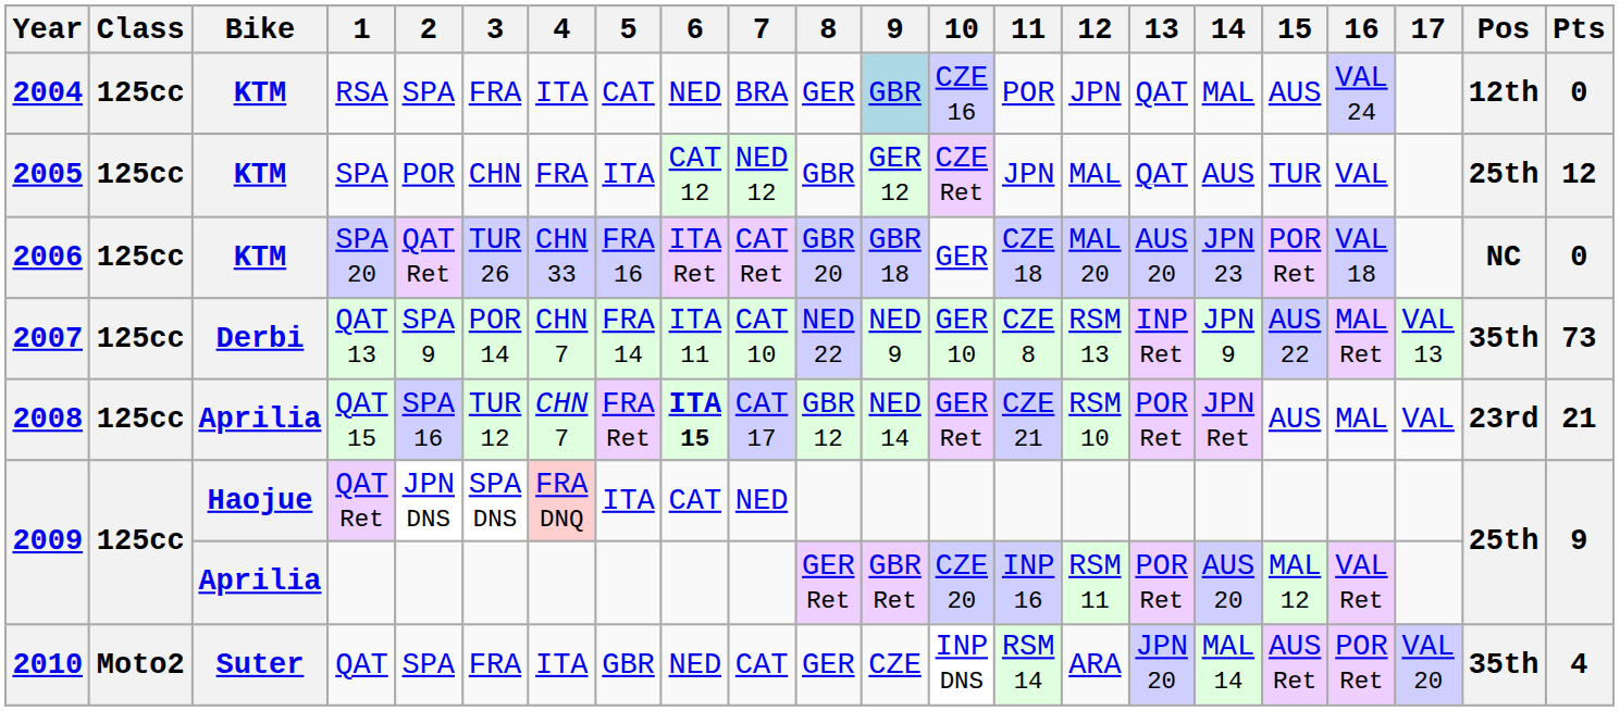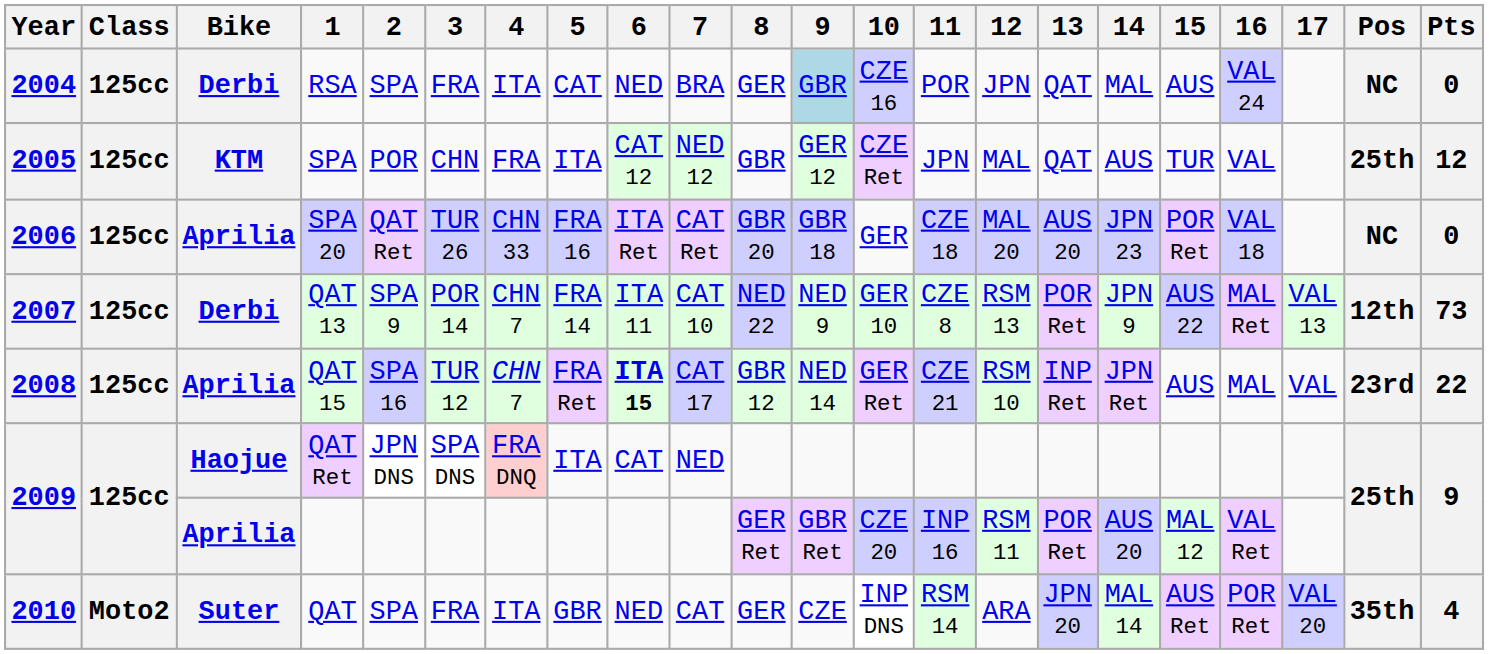RSA | Bike: KTM -> Derbi
RSA | Pos: 12th -> NC
SPA 20 | Bike: KTM -> Aprilia
QAT 13 | 13: INP Ret -> POR Ret
QAT 13 | Pos: 35th -> 12th
QAT 15 | 13: POR Ret -> INP Ret
QAT 15 | Pts: 21 -> 22
